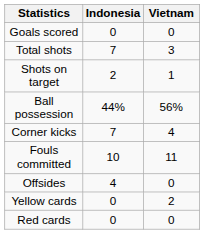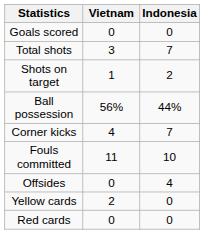columns swapped: Indonesia <-> Vietnam
